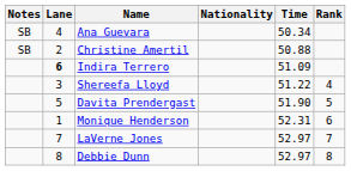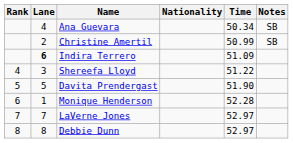columns swapped: Rank <-> Notes
Christine Amertil | Time: 50.88 -> 50.99
Monique Henderson | Time: 52.31 -> 52.28
